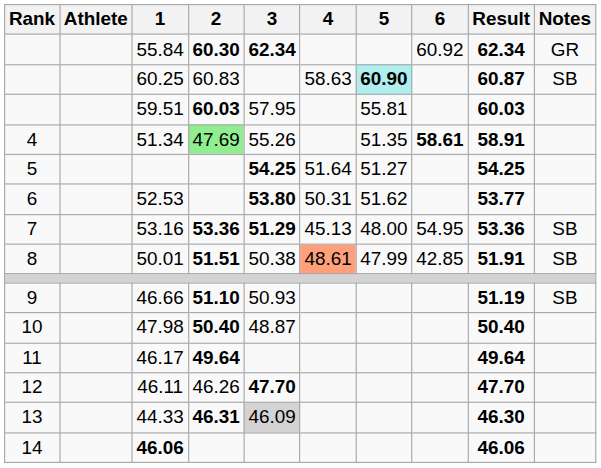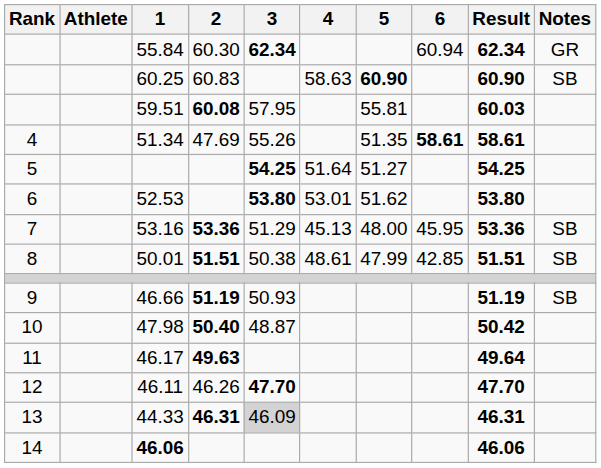55.84 | 2: bold -> normal
55.84 | 6: 60.92 -> 60.94
60.25 | 5: paleturquoise background -> no background
60.25 | Result: 60.87 -> 60.90
59.51 | 2: 60.03 -> 60.08
51.34 | 2: lightgreen background -> no background
51.34 | Result: 58.91 -> 58.61
52.53 | 4: 50.31 -> 53.01
52.53 | Result: 53.77 -> 53.80
53.16 | 3: bold -> normal
53.16 | 6: 54.95 -> 45.95
50.01 | 4: lightsalmon background -> no background
50.01 | Result: 51.91 -> 51.51
46.66 | 2: 51.10 -> 51.19
47.98 | Result: 50.40 -> 50.42
46.17 | 2: 49.64 -> 49.63
44.33 | Result: 46.30 -> 46.31
